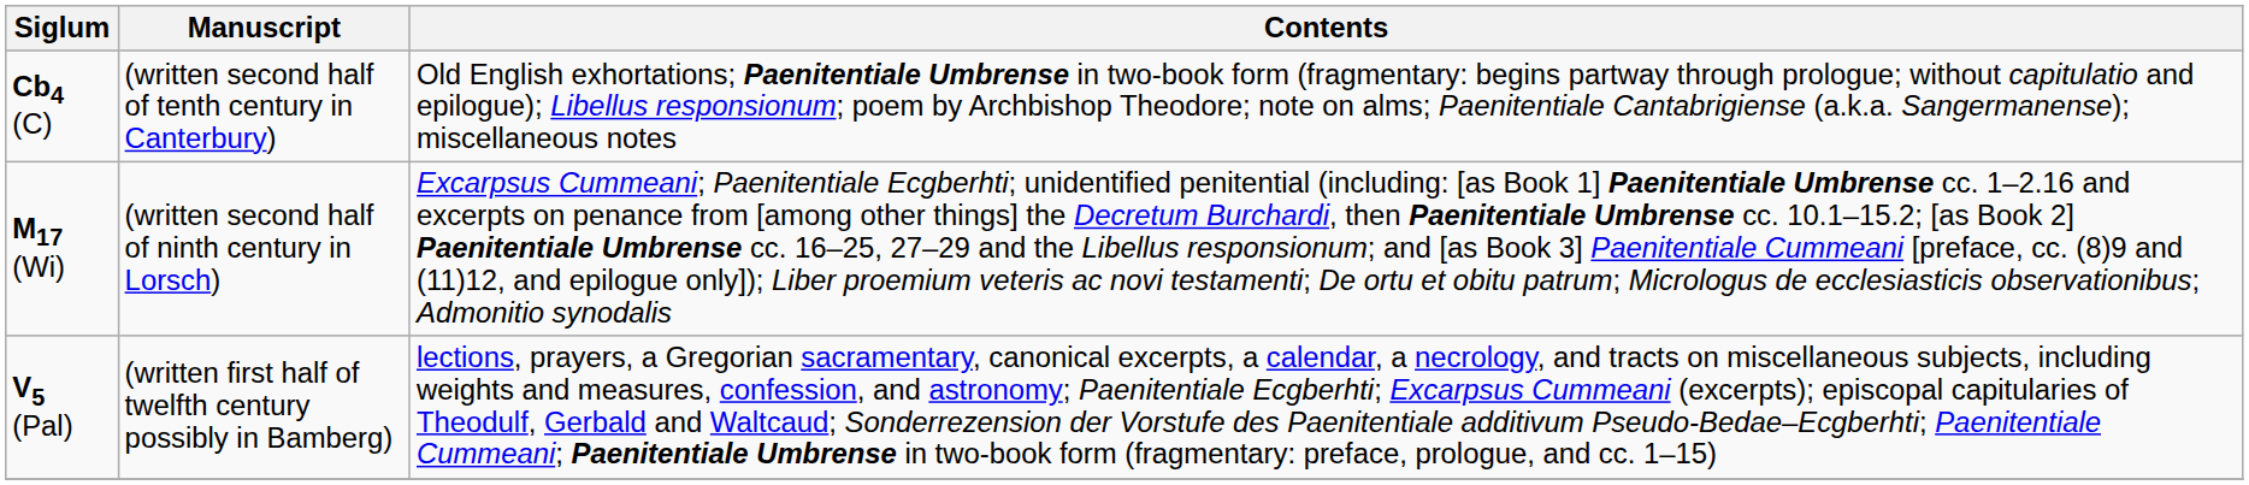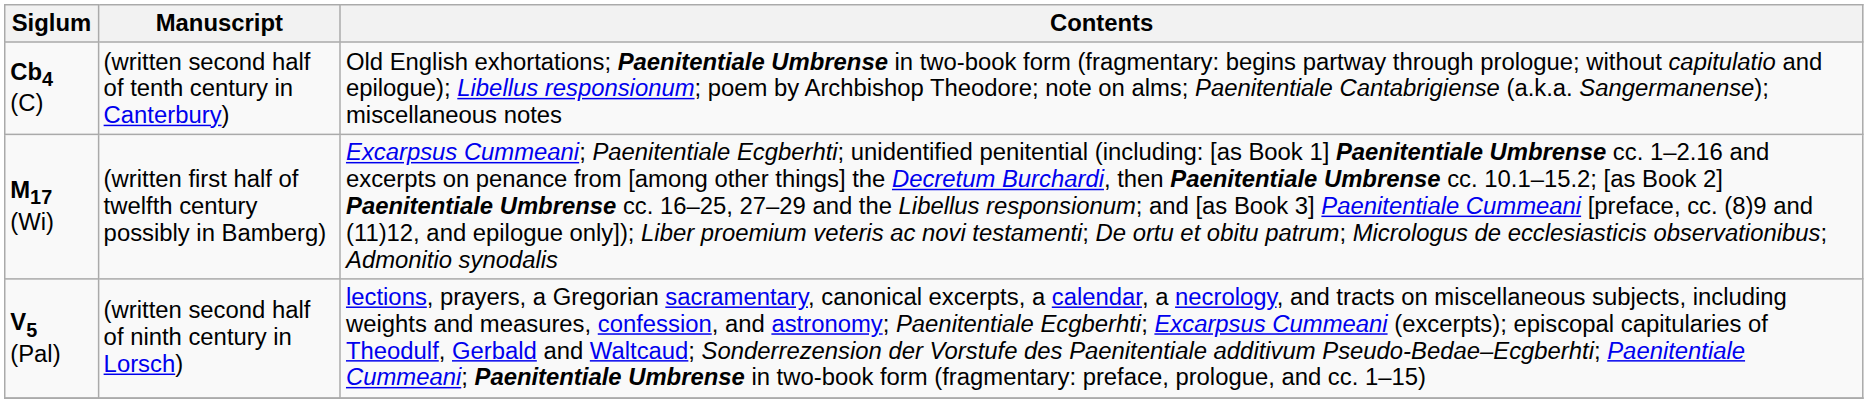M17 (Wi) | Manuscript: (written second half of ninth century in Lorsch) -> (written first half of twelfth century possibly in Bamberg)
V5 (Pal) | Manuscript: (written first half of twelfth century possibly in Bamberg) -> (written second half of ninth century in Lorsch)
